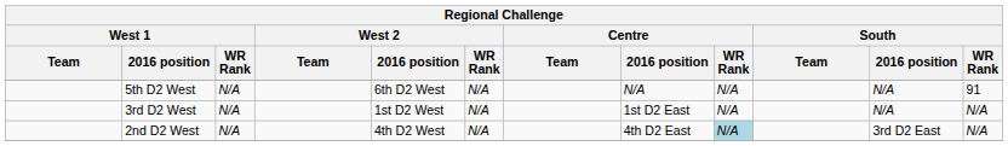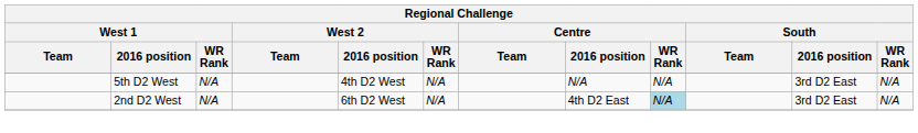5th D2 West | West 2 / 2016 position: 6th D2 West -> 4th D2 West
5th D2 West | South / 2016 position: N/A -> 3rd D2 East
5th D2 West | South / WR Rank: 91 -> N/A
- row: 3rd D2 West | N/A | 1st D2 West | N/A | 1st D2 East | N/A | N/A | N/A
2nd D2 West | West 2 / 2016 position: 4th D2 West -> 6th D2 West
